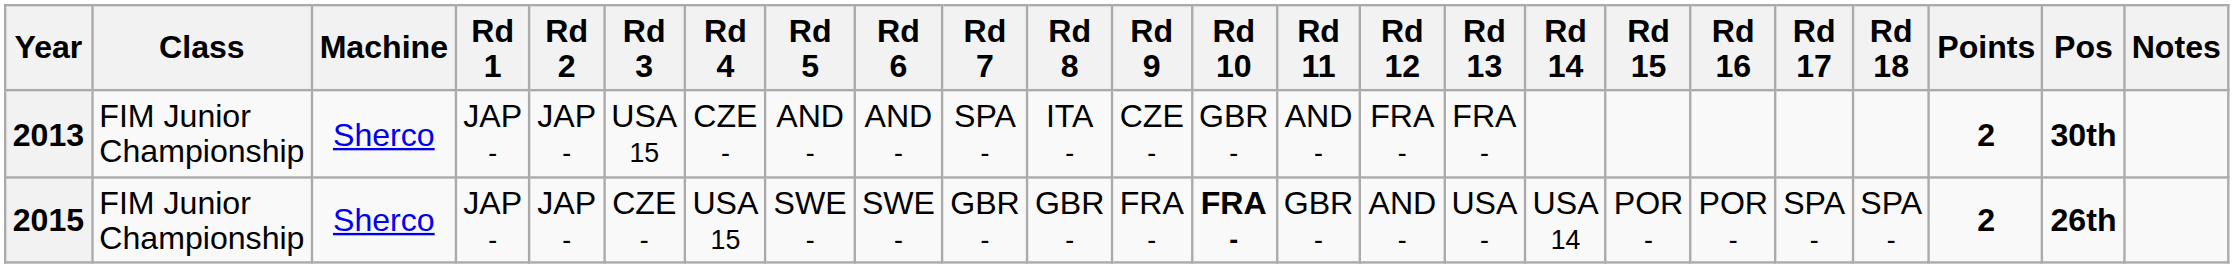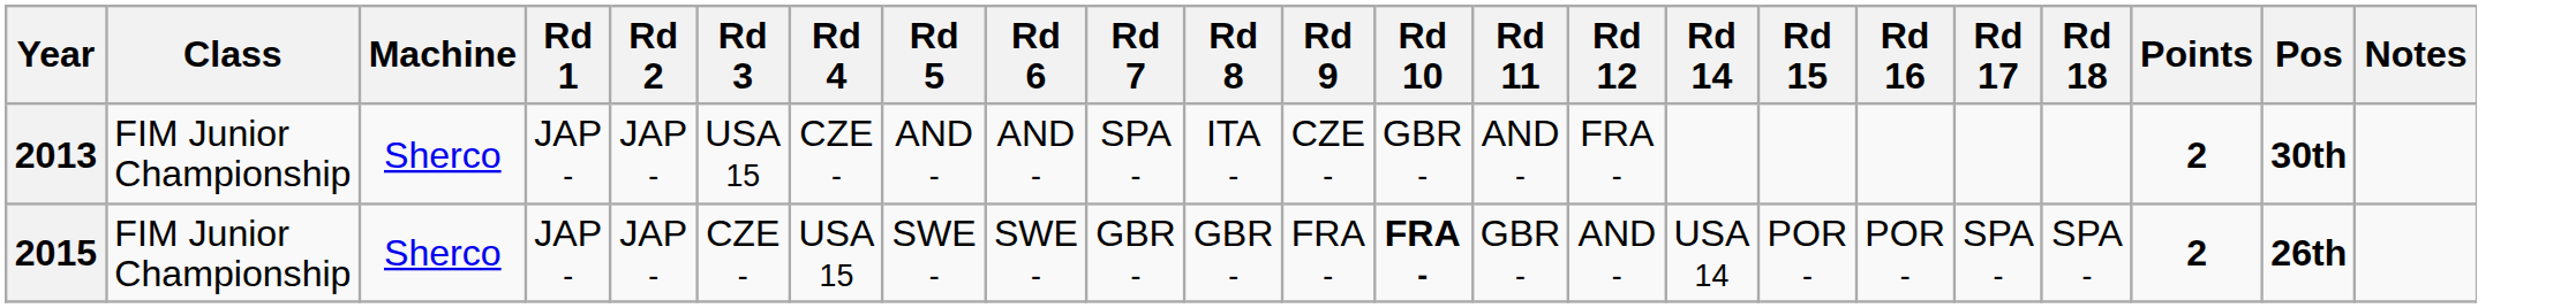- column: Rd 13 | FRA - | USA -
